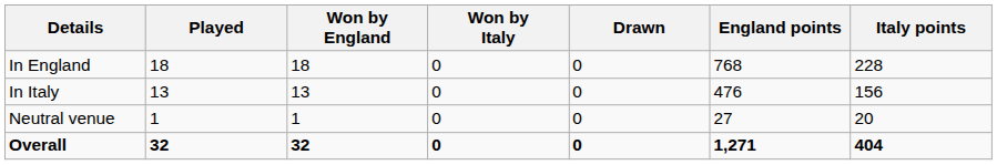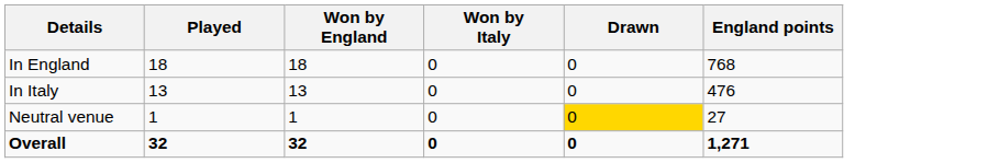- column: Italy points | 228 | 156 | 20 | 404
Neutral venue | Drawn: no background -> gold background
